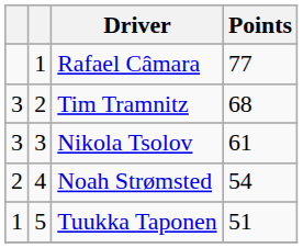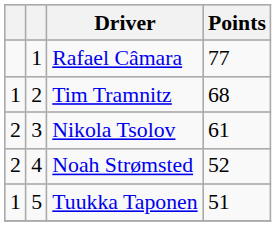Tim Tramnitz | column 1: 3 -> 1
Nikola Tsolov | column 1: 3 -> 2
Noah Strømsted | Points: 54 -> 52
